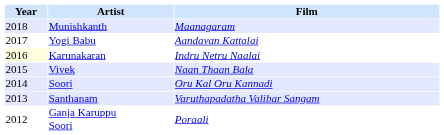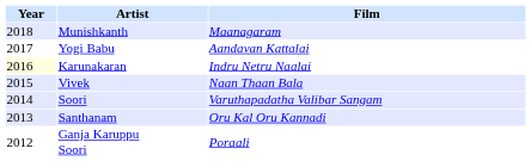Soori | Film: Oru Kal Oru Kannadi -> Varuthapadatha Valibar Sangam
Santhanam | Film: Varuthapadatha Valibar Sangam -> Oru Kal Oru Kannadi
